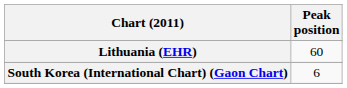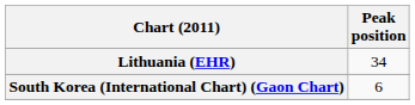Lithuania (EHR) | Peak position: 60 -> 34
